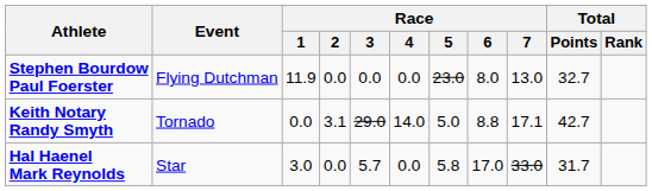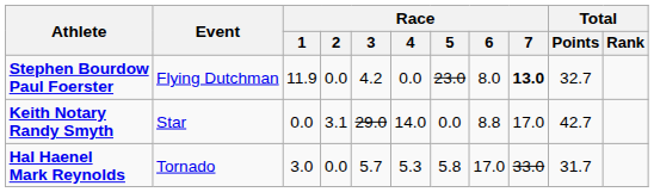Stephen Bourdow Paul Foerster | Race / 3: 0.0 -> 4.2
Stephen Bourdow Paul Foerster | Race / 7: normal -> bold
Keith Notary Randy Smyth | Event: Tornado -> Star
Keith Notary Randy Smyth | Race / 5: 5.0 -> 0.0
Keith Notary Randy Smyth | Race / 7: 17.1 -> 17.0
Hal Haenel Mark Reynolds | Event: Star -> Tornado
Hal Haenel Mark Reynolds | Race / 4: 0.0 -> 5.3
